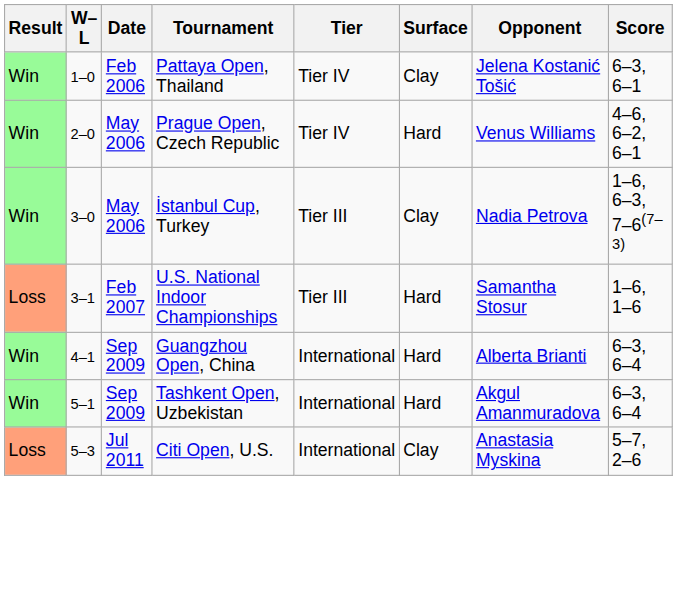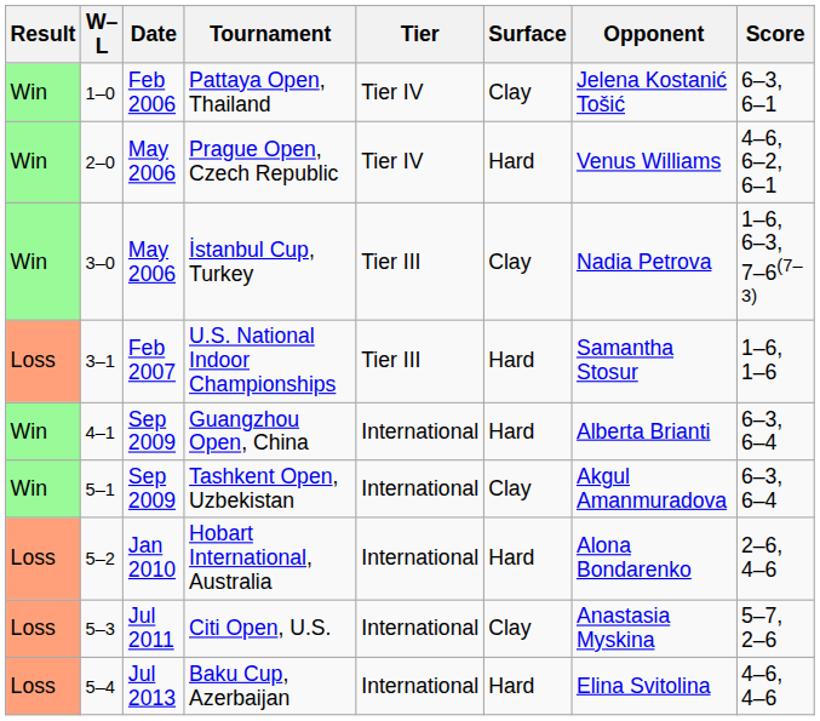Tashkent Open, Uzbekistan | Surface: Hard -> Clay
+ row: Loss | 5–2 | Jan 2010 | Hobart International, Australia | International | Hard | Alona Bondarenko | 2–6, 4–6
+ row: Loss | 5–4 | Jul 2013 | Baku Cup, Azerbaijan | International | Hard | Elina Svitolina | 4–6, 4–6
